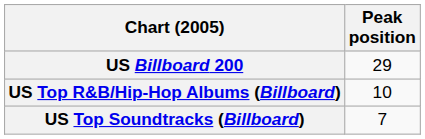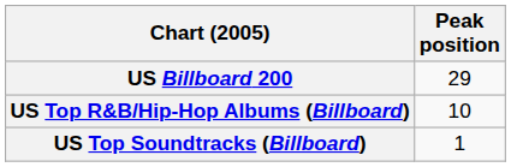US Top Soundtracks (Billboard) | Peak position: 7 -> 1
